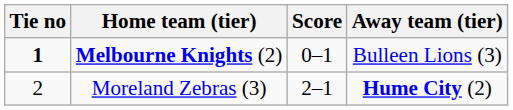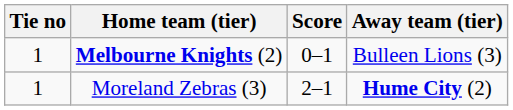Melbourne Knights (2) | Tie no: bold -> normal
Moreland Zebras (3) | Tie no: 2 -> 1
